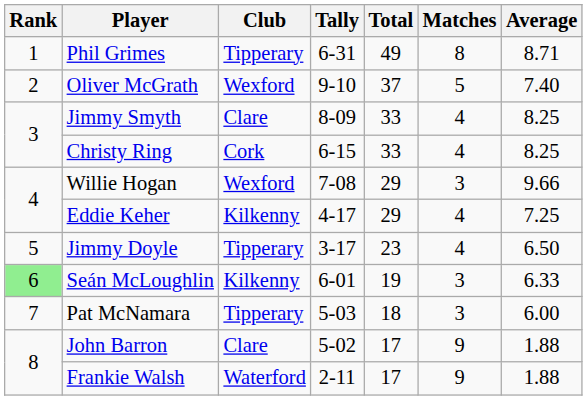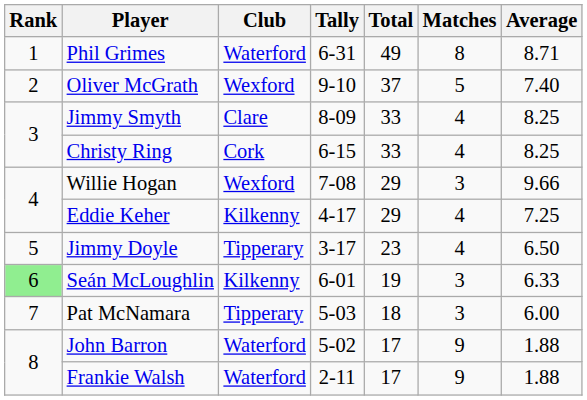Phil Grimes | Club: Tipperary -> Waterford
John Barron | Club: Clare -> Waterford
